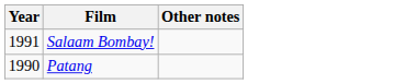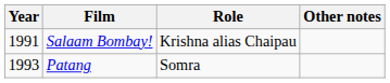+ column: Role | Krishna alias Chaipau | Somra
Patang | Year: 1990 -> 1993
